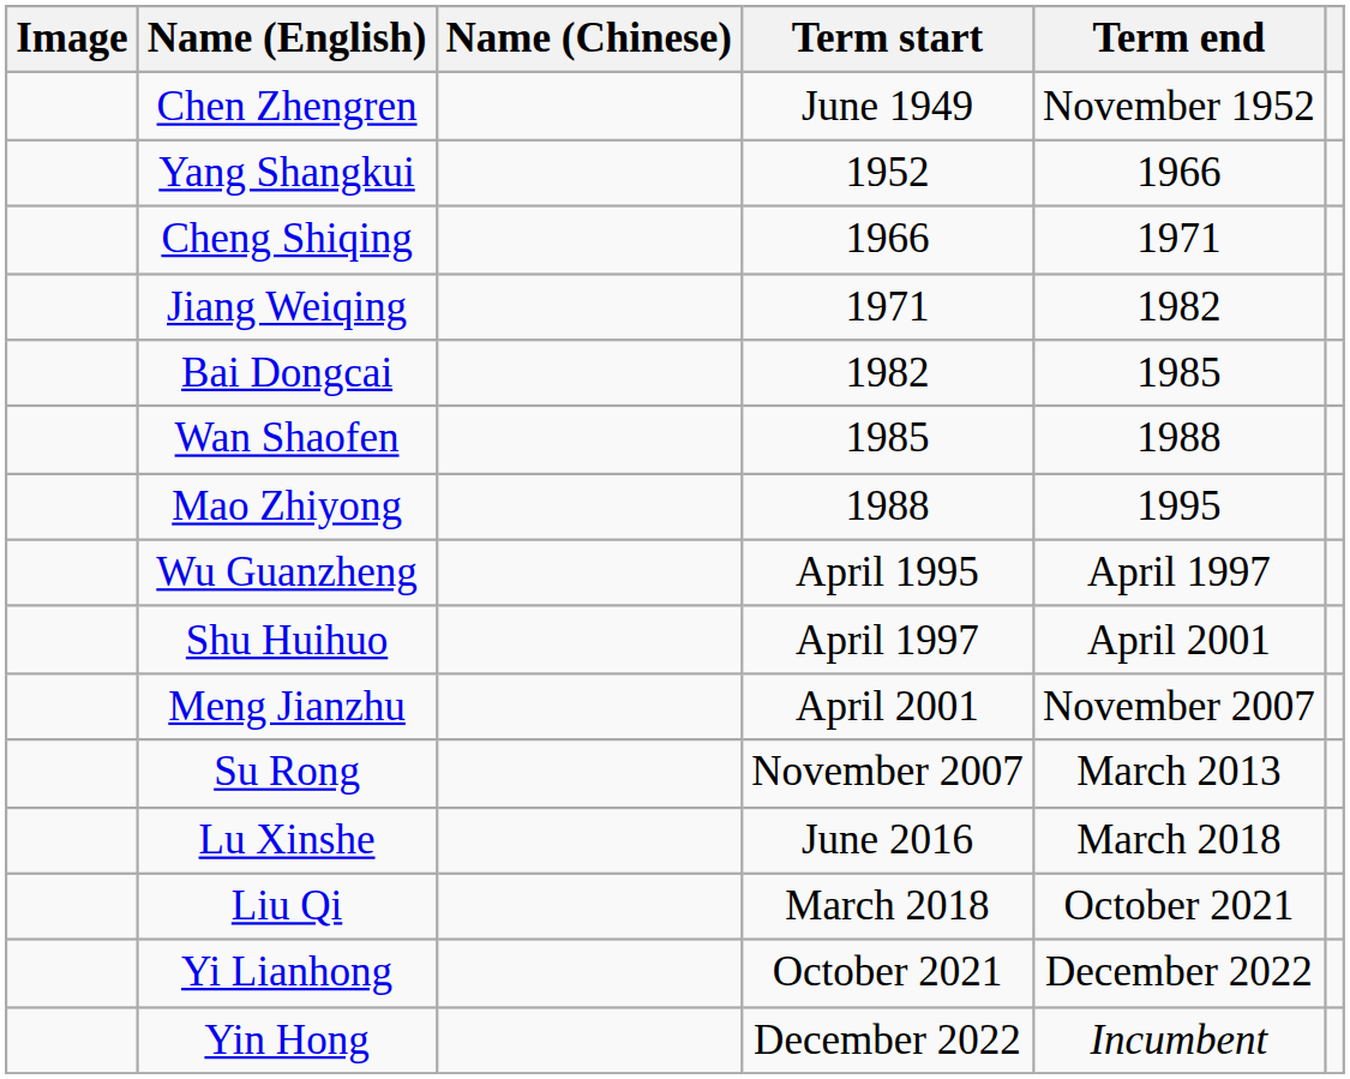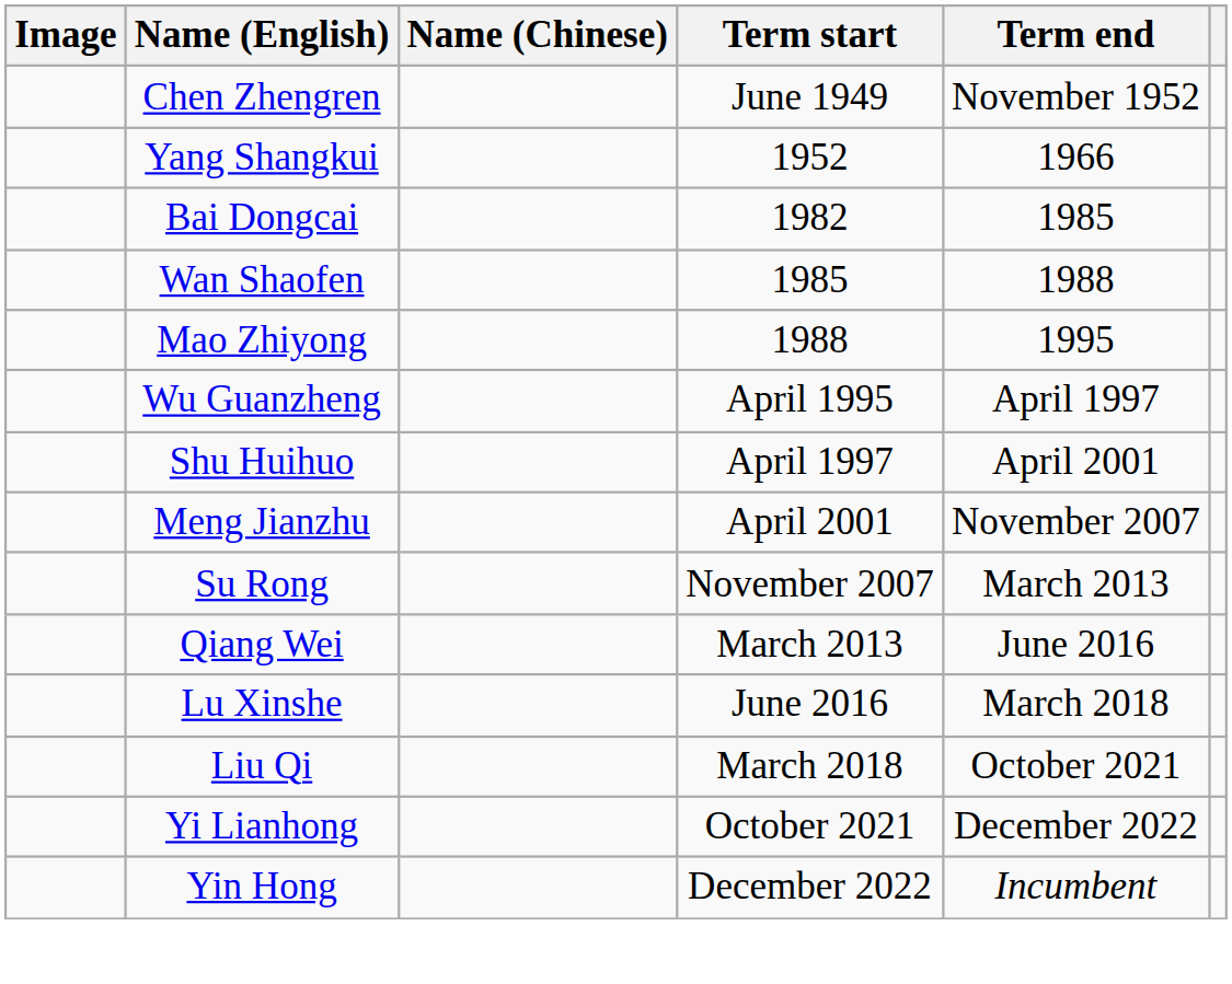- row: Cheng Shiqing | 1966 | 1971
- row: Jiang Weiqing | 1971 | 1982
+ row: Qiang Wei | March 2013 | June 2016
